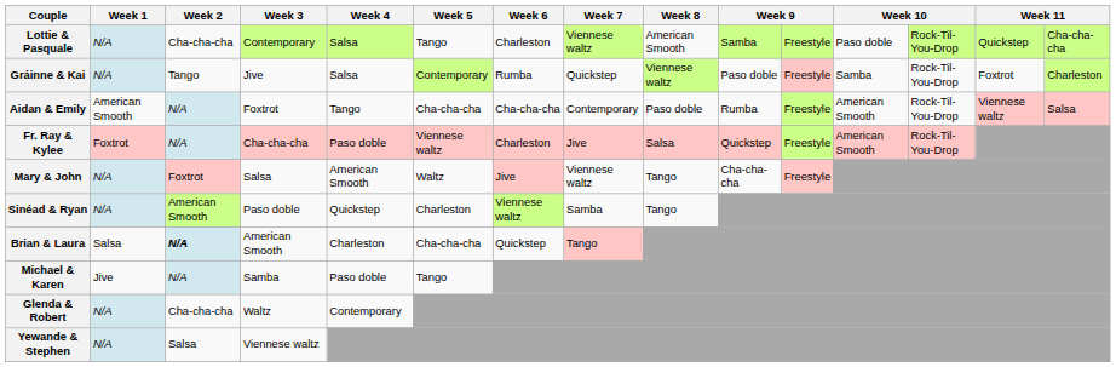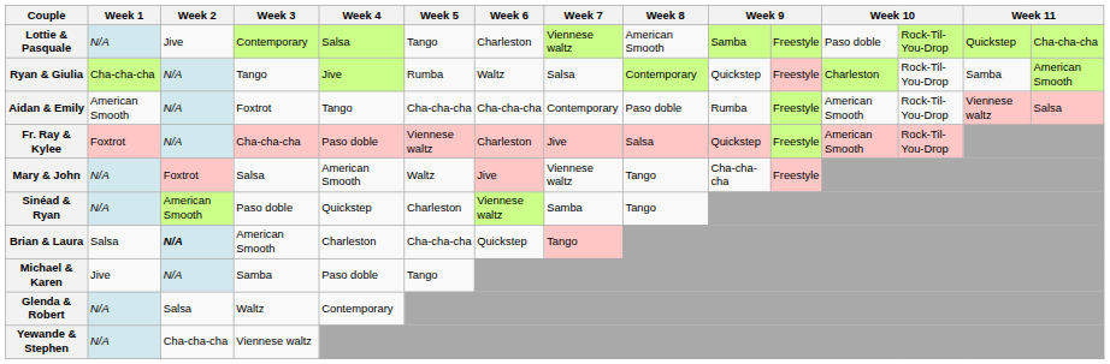Lottie & Pasquale | Week 2: Cha-cha-cha -> Jive
+ row: Ryan & Giulia | Cha-cha-cha | N/A | Tango | Jive | Rumba | Waltz | Salsa | Contemporary | Quickstep | Freestyle | Charleston | Rock-Til-You-Drop | Samba | American Smooth
- row: Gráinne & Kai | N/A | Tango | Jive | Salsa | Contemporary | Rumba | Quickstep | Viennese waltz | Paso doble | Freestyle | Samba | Rock-Til-You-Drop | Foxtrot | Charleston
Glenda & Robert | Week 2: Cha-cha-cha -> Salsa
Yewande & Stephen | Week 2: Salsa -> Cha-cha-cha
